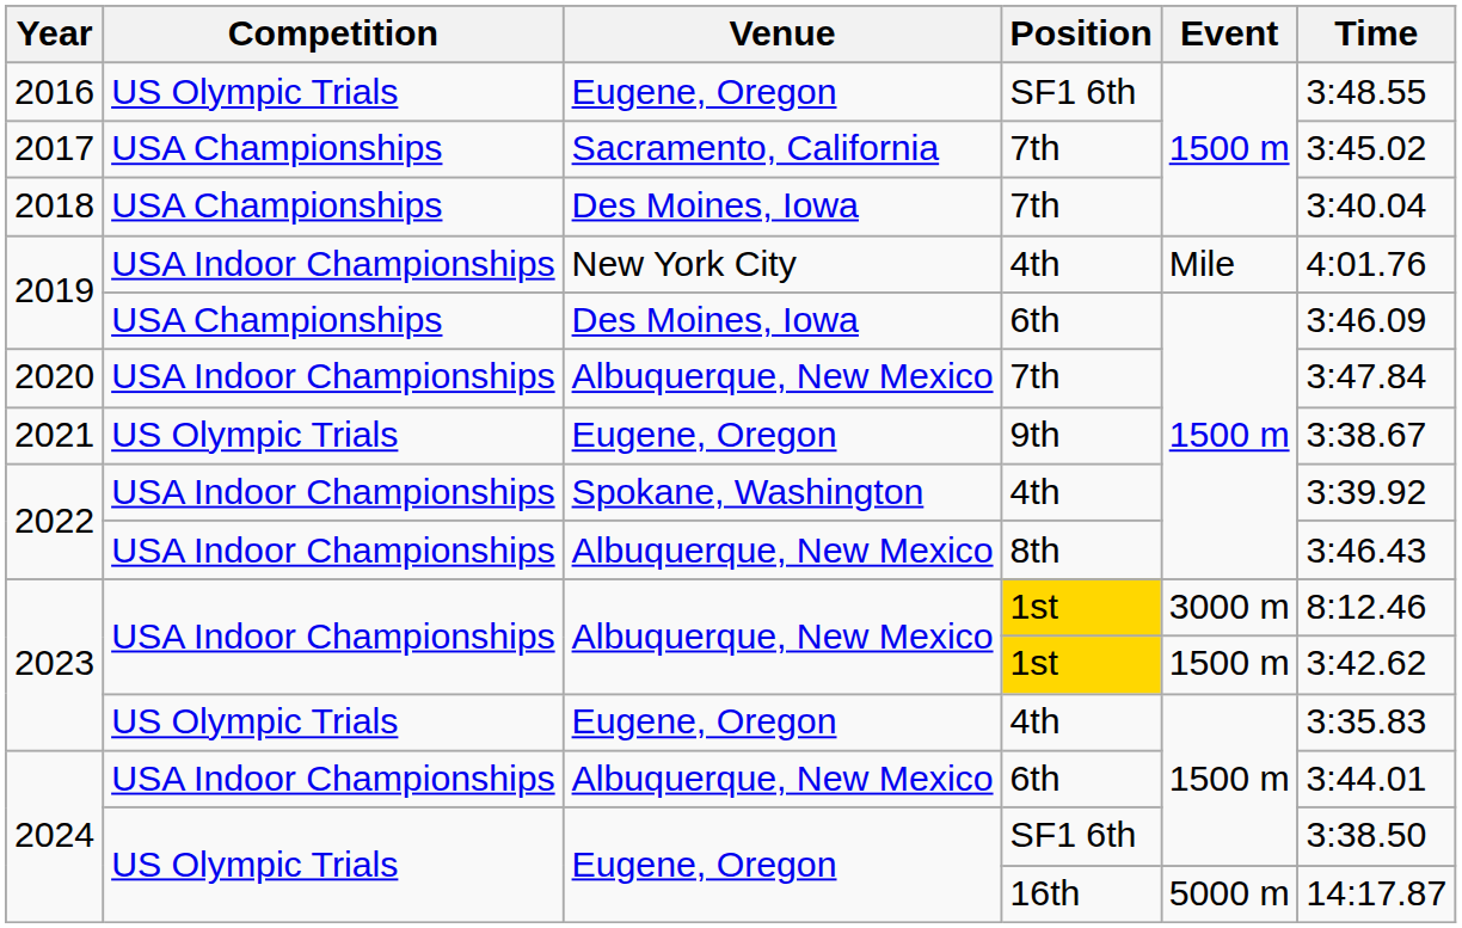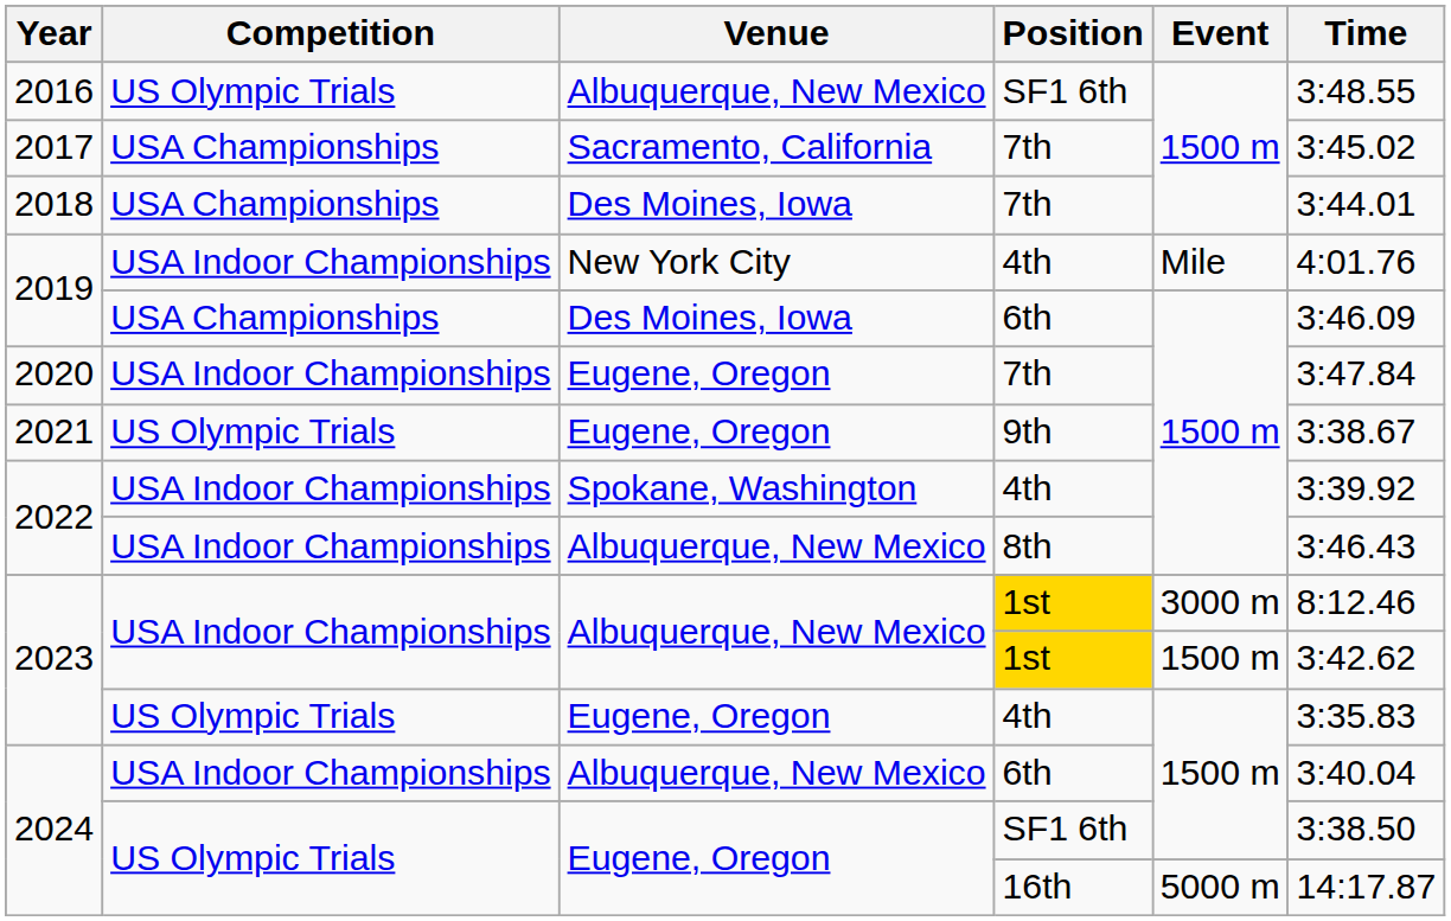2016 | Venue: Eugene, Oregon -> Albuquerque, New Mexico
2018 | Time: 3:40.04 -> 3:44.01
2020 | Venue: Albuquerque, New Mexico -> Eugene, Oregon
2024 / 6th | Time: 3:44.01 -> 3:40.04
